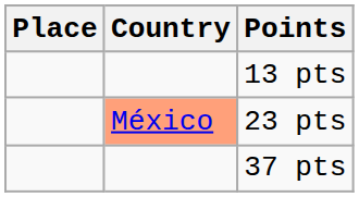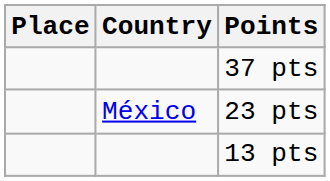rows swapped: 13 pts <-> 37 pts
23 pts | Country: lightsalmon background -> no background
